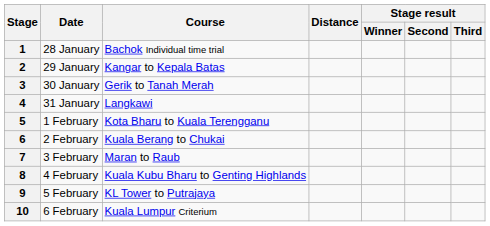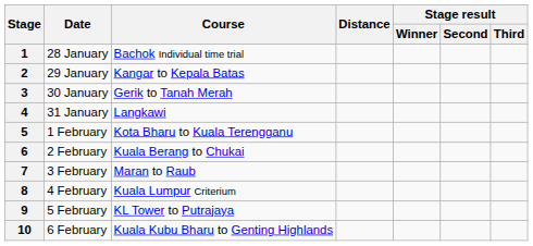8 | Course: Kuala Kubu Bharu to Genting Highlands -> Kuala Lumpur Criterium
10 | Course: Kuala Lumpur Criterium -> Kuala Kubu Bharu to Genting Highlands
